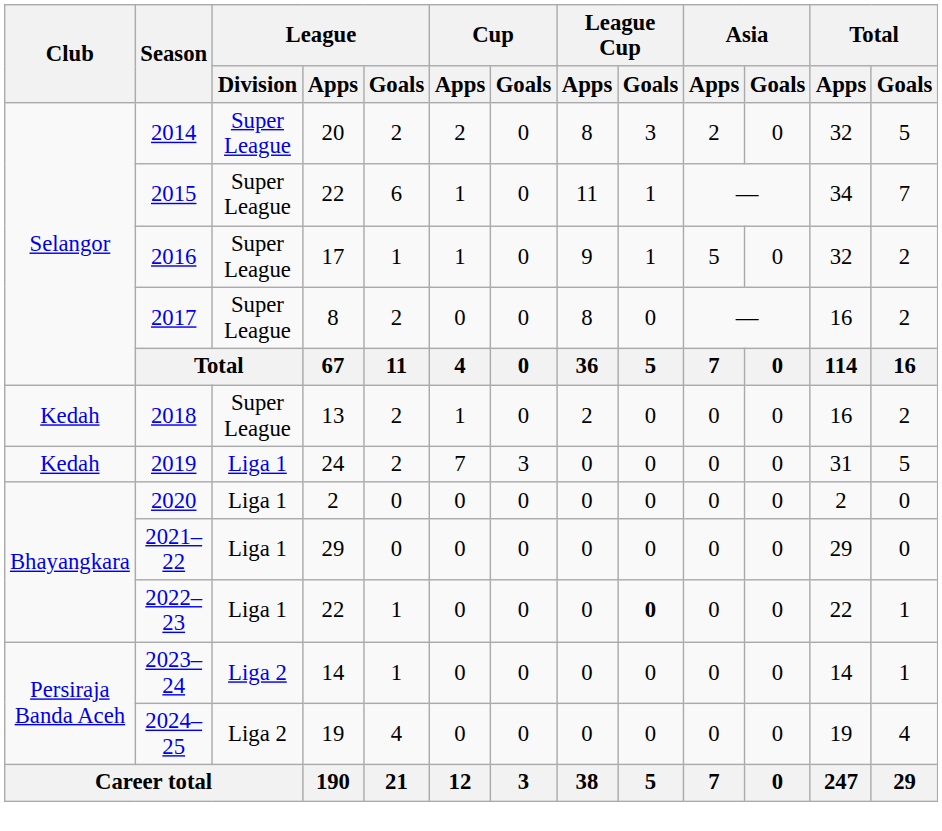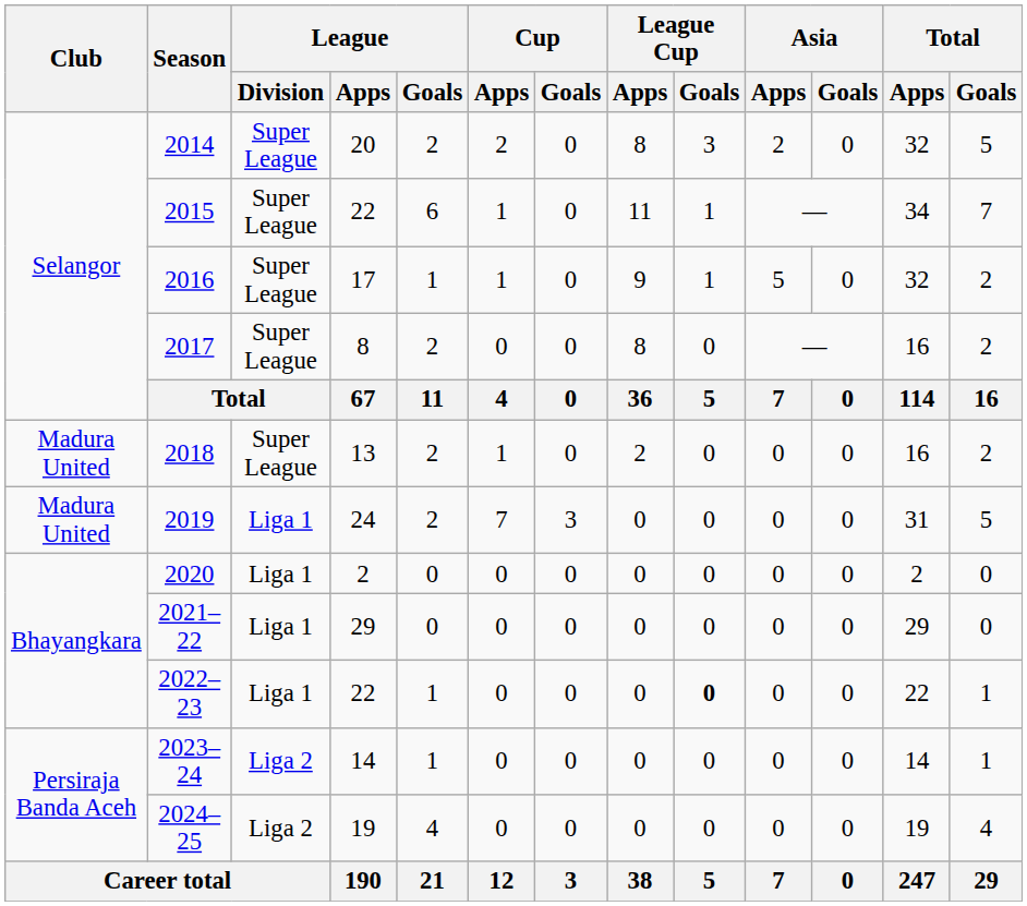2018 | Club: Kedah -> Madura United
2019 | Club: Kedah -> Madura United
